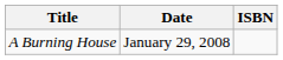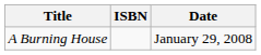columns swapped: Date <-> ISBN
